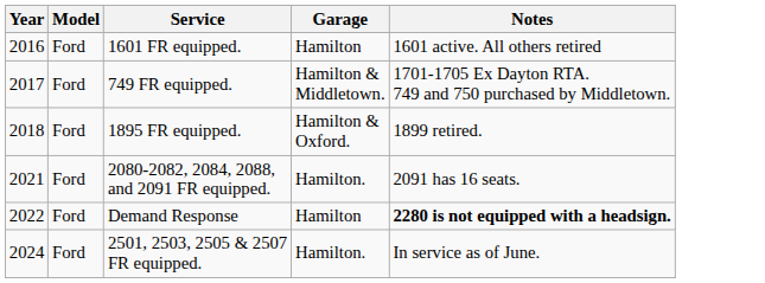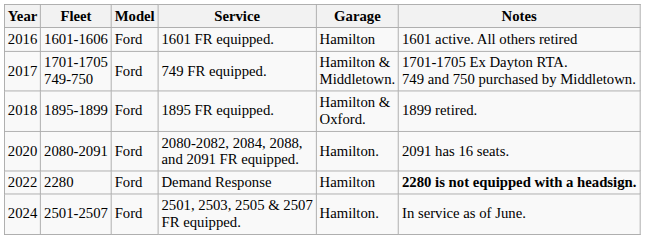+ column: Fleet | 1601-1606 | 1701-1705 749-750 | 1895-1899 | 2080-2091 | 2280 | 2501-2507
2080-2082, 2084, 2088, and 2091 FR equipped. | Year: 2021 -> 2020
